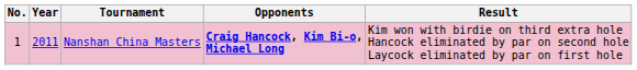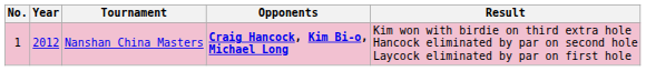Nanshan China Masters | Year: 2011 -> 2012
